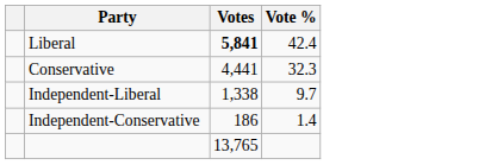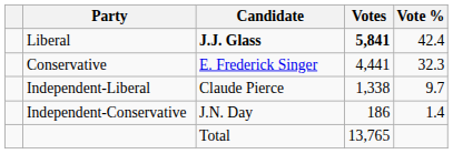+ column: Candidate | J.J. Glass | E. Frederick Singer | Claude Pierce | J.N. Day | Total
